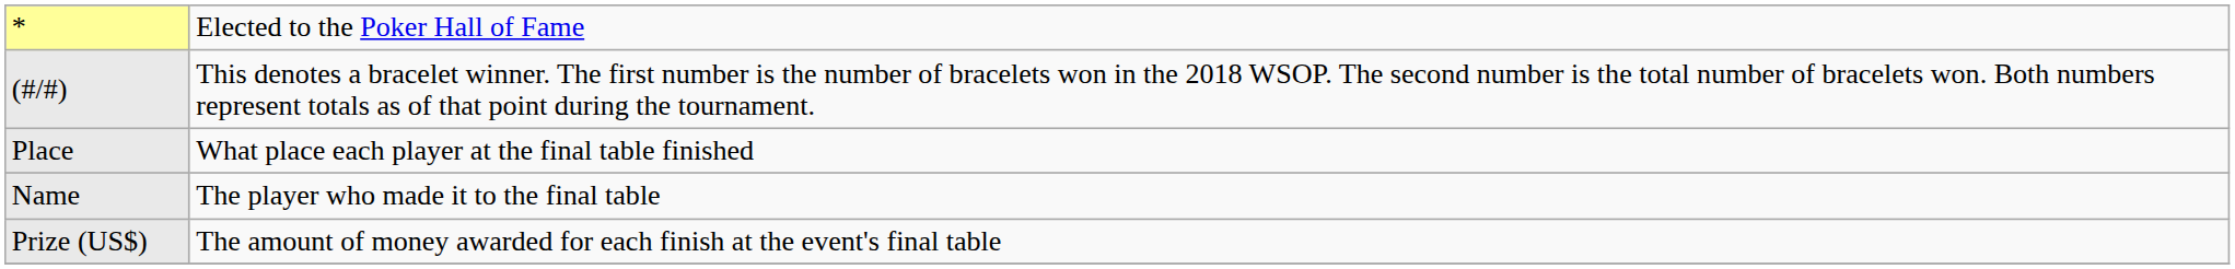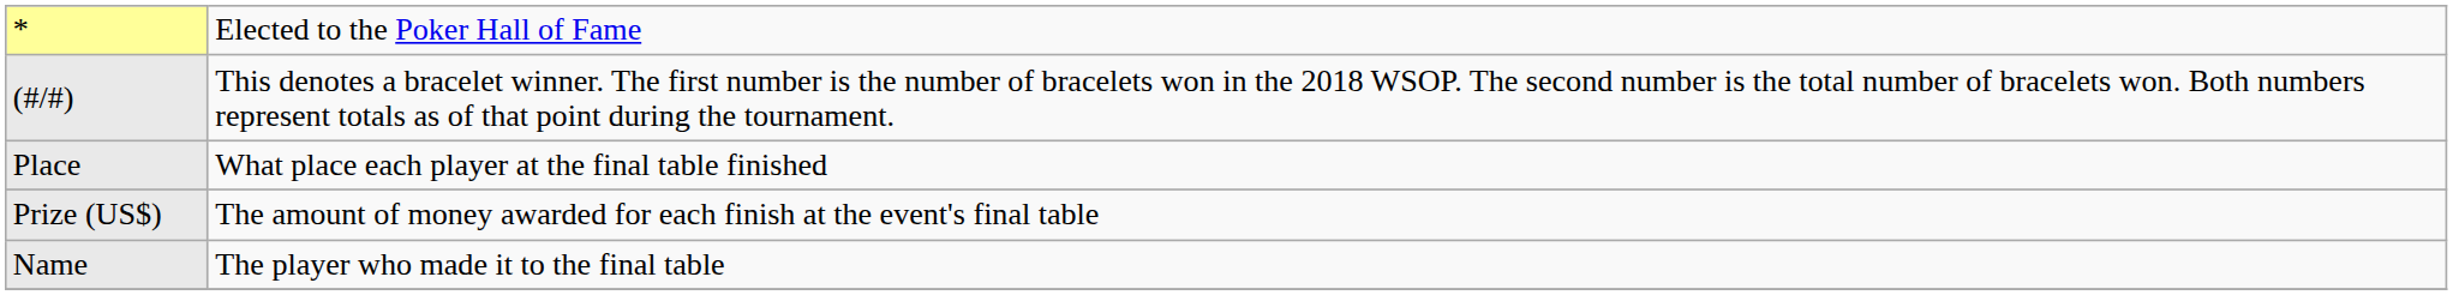rows swapped: Name <-> Prize (US$)
